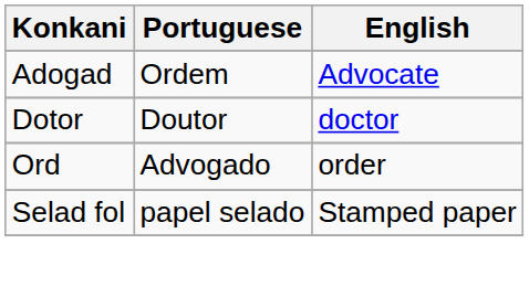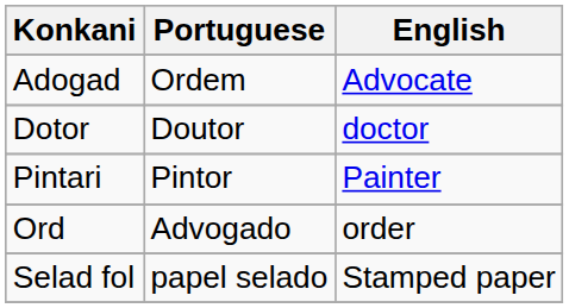+ row: Pintari | Pintor | Painter
